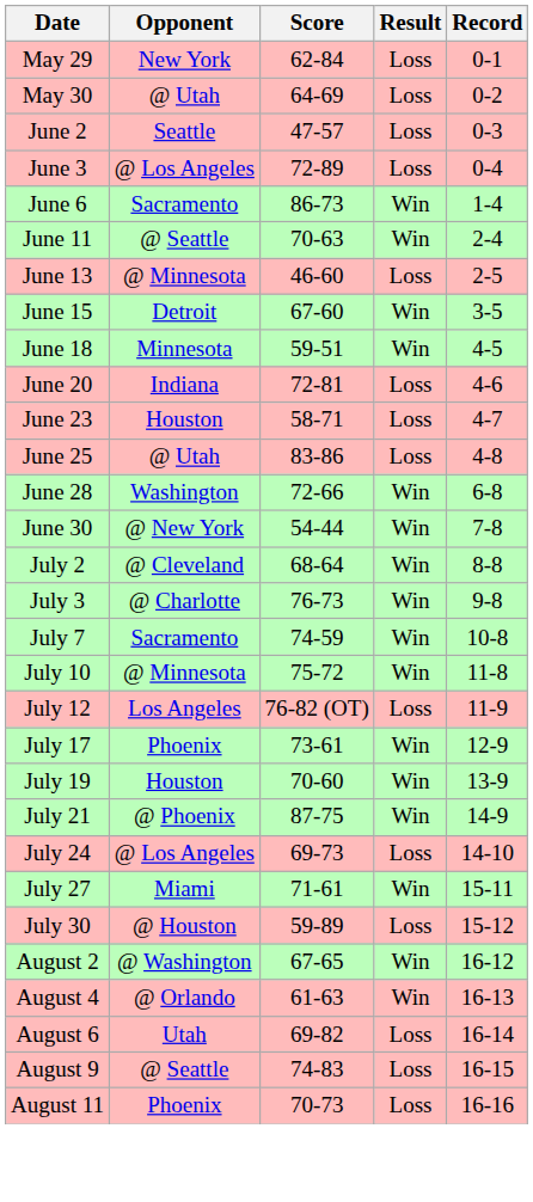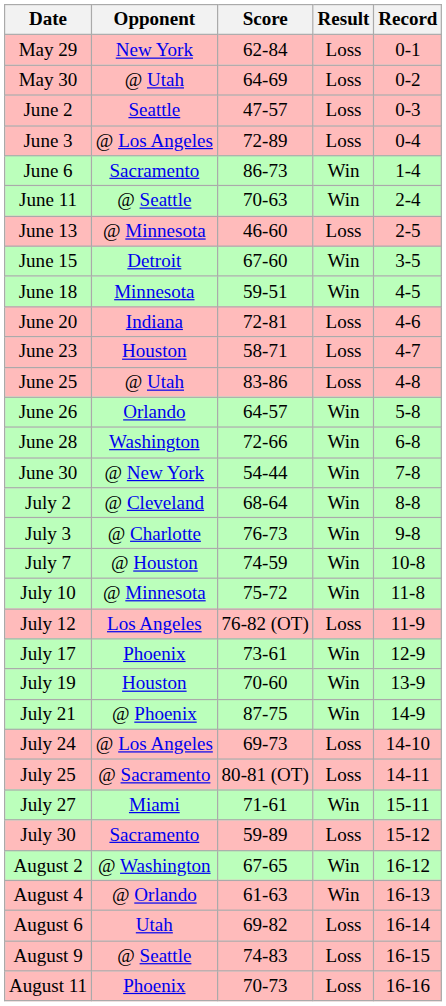+ row: June 26 | Orlando | 64-57 | Win | 5-8
July 7 | Opponent: Sacramento -> @ Houston
+ row: July 25 | @ Sacramento | 80-81 (OT) | Loss | 14-11
July 30 | Opponent: @ Houston -> Sacramento
